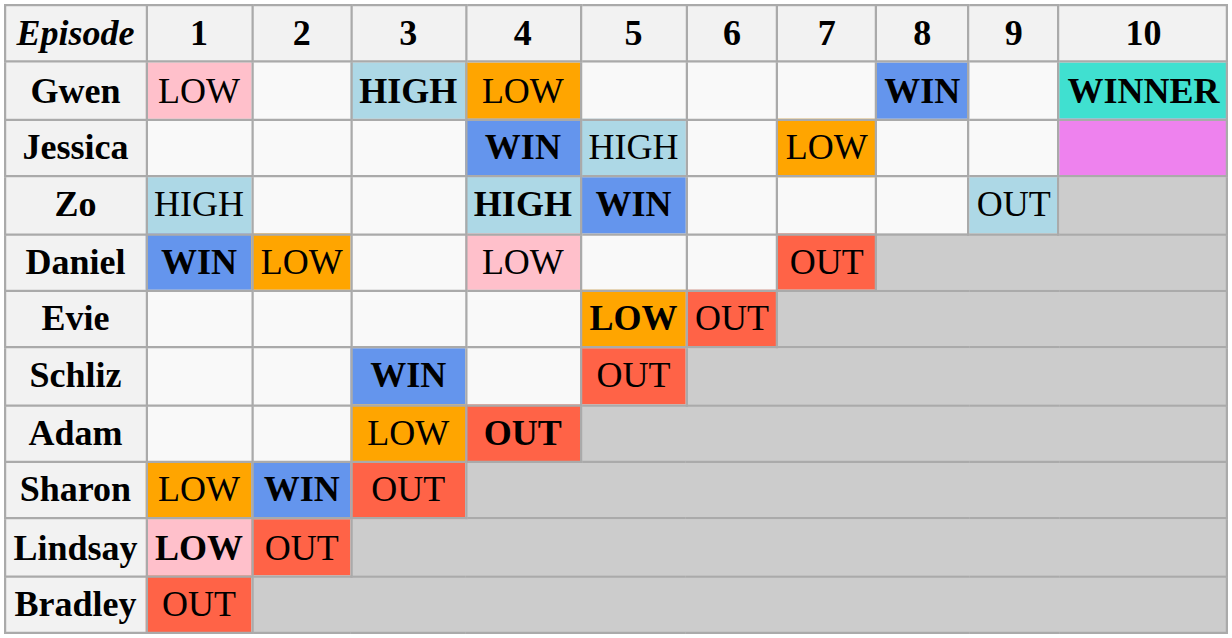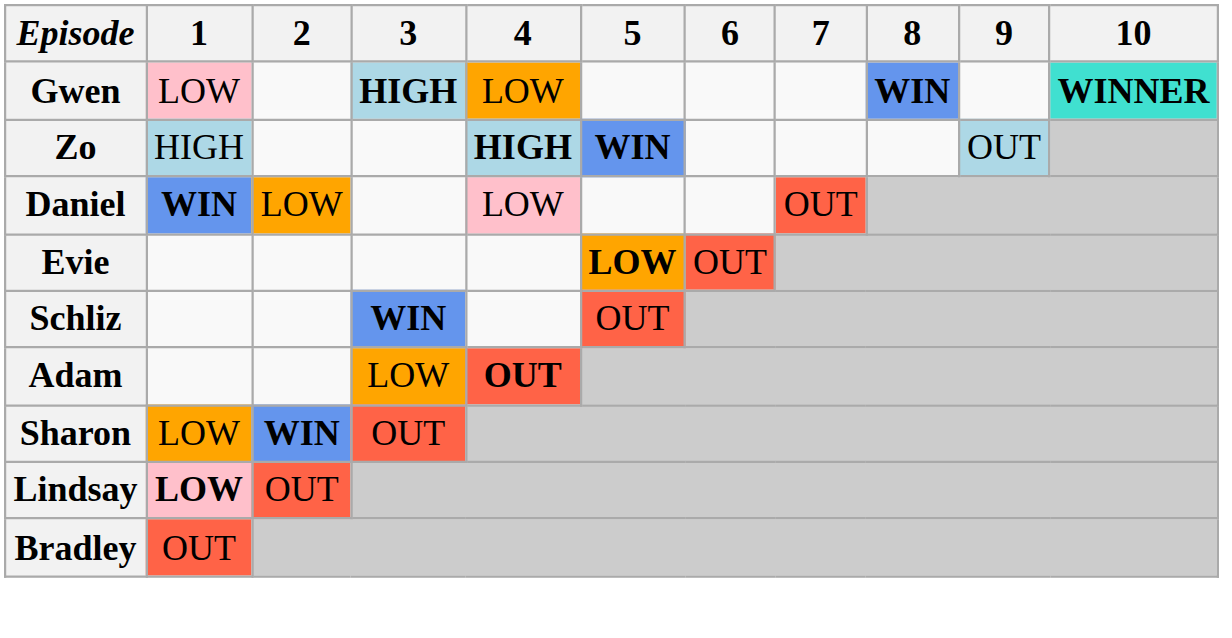- row: Jessica | WIN | HIGH | LOW
